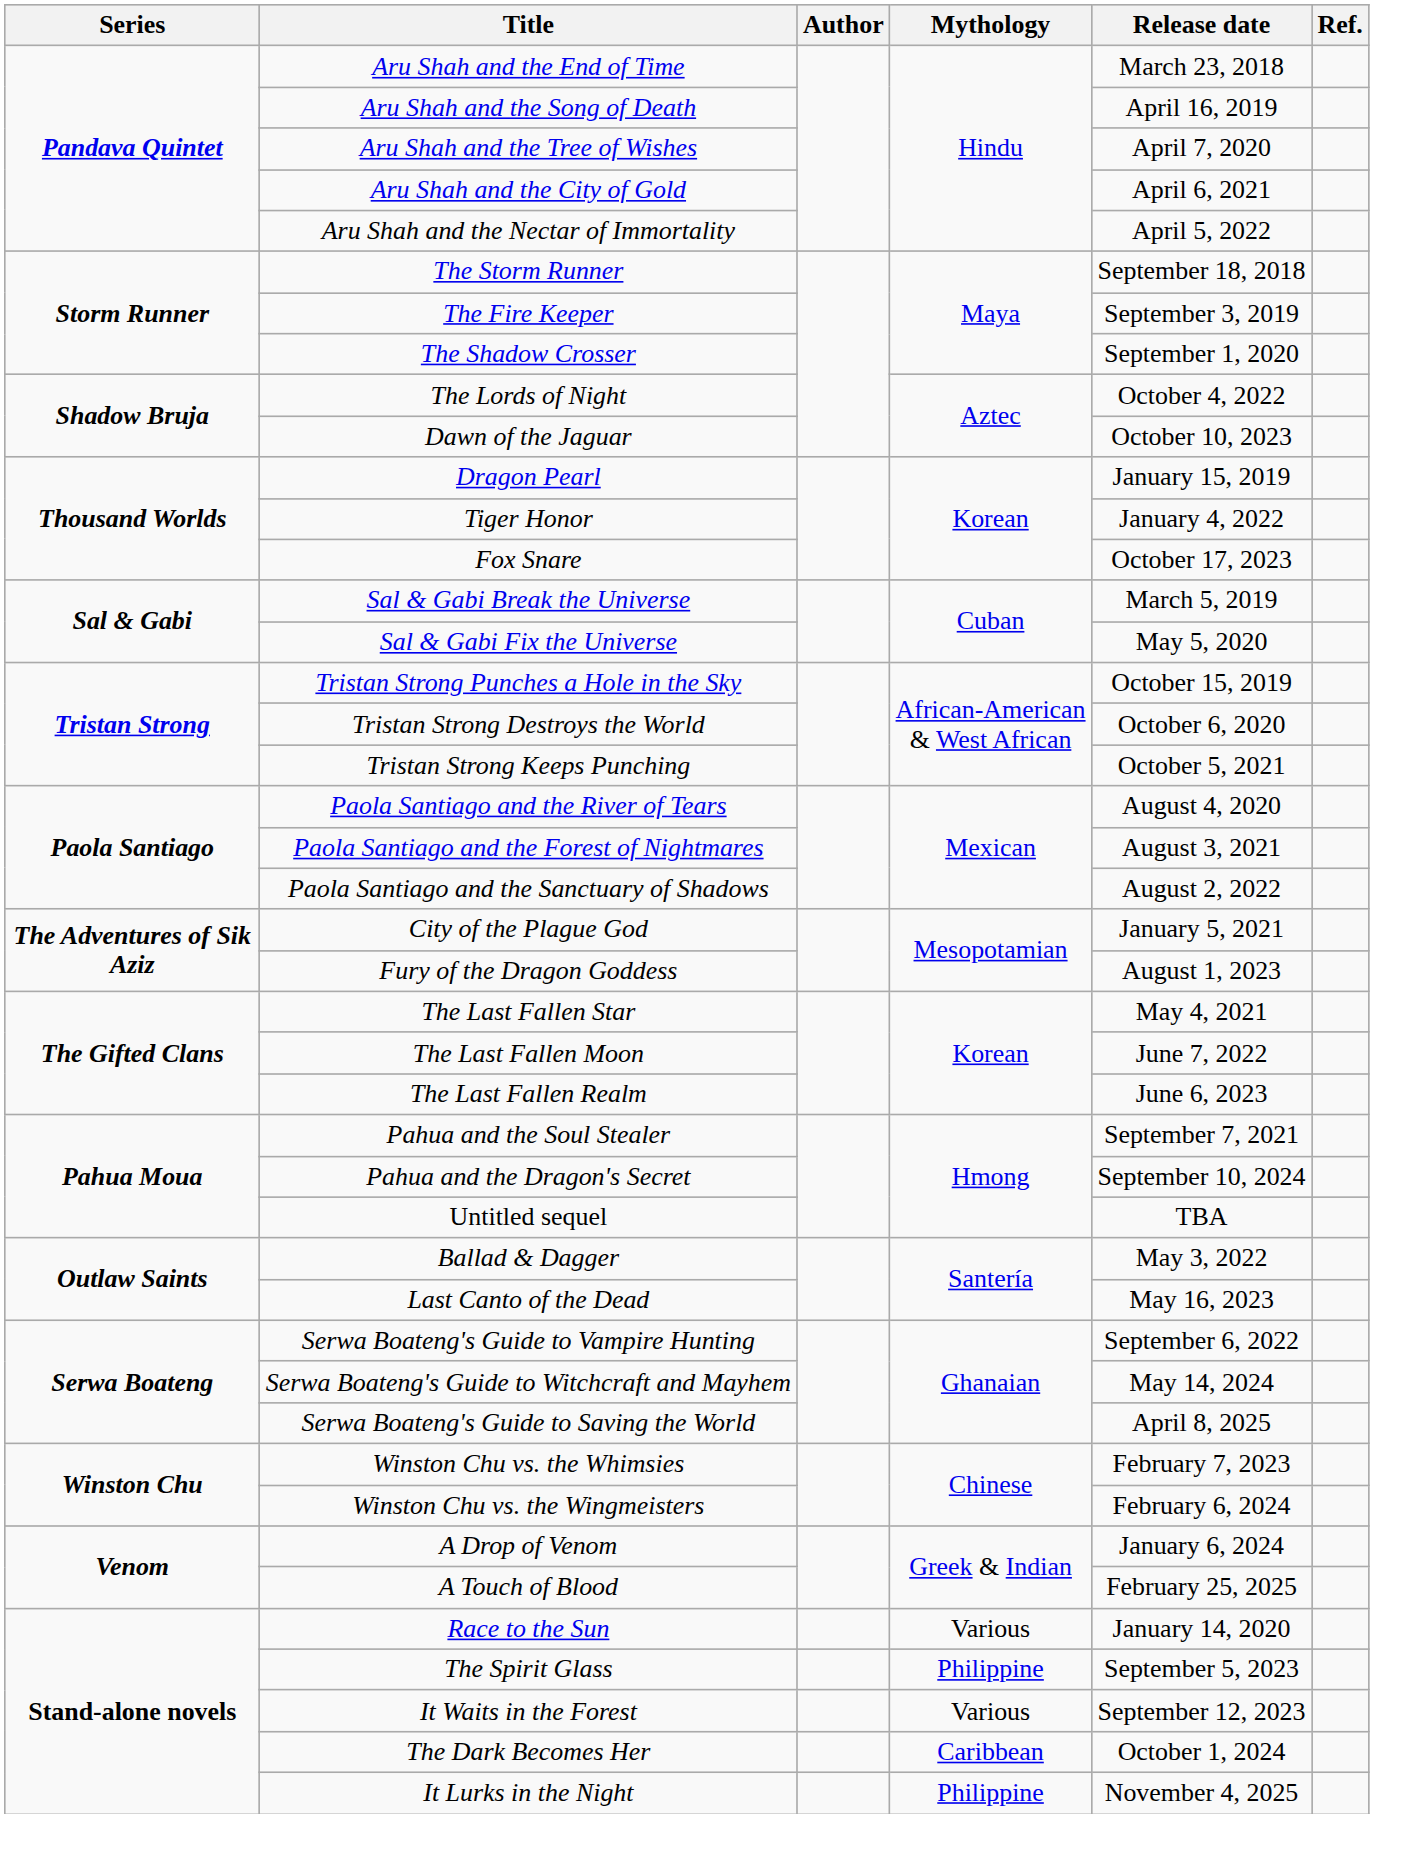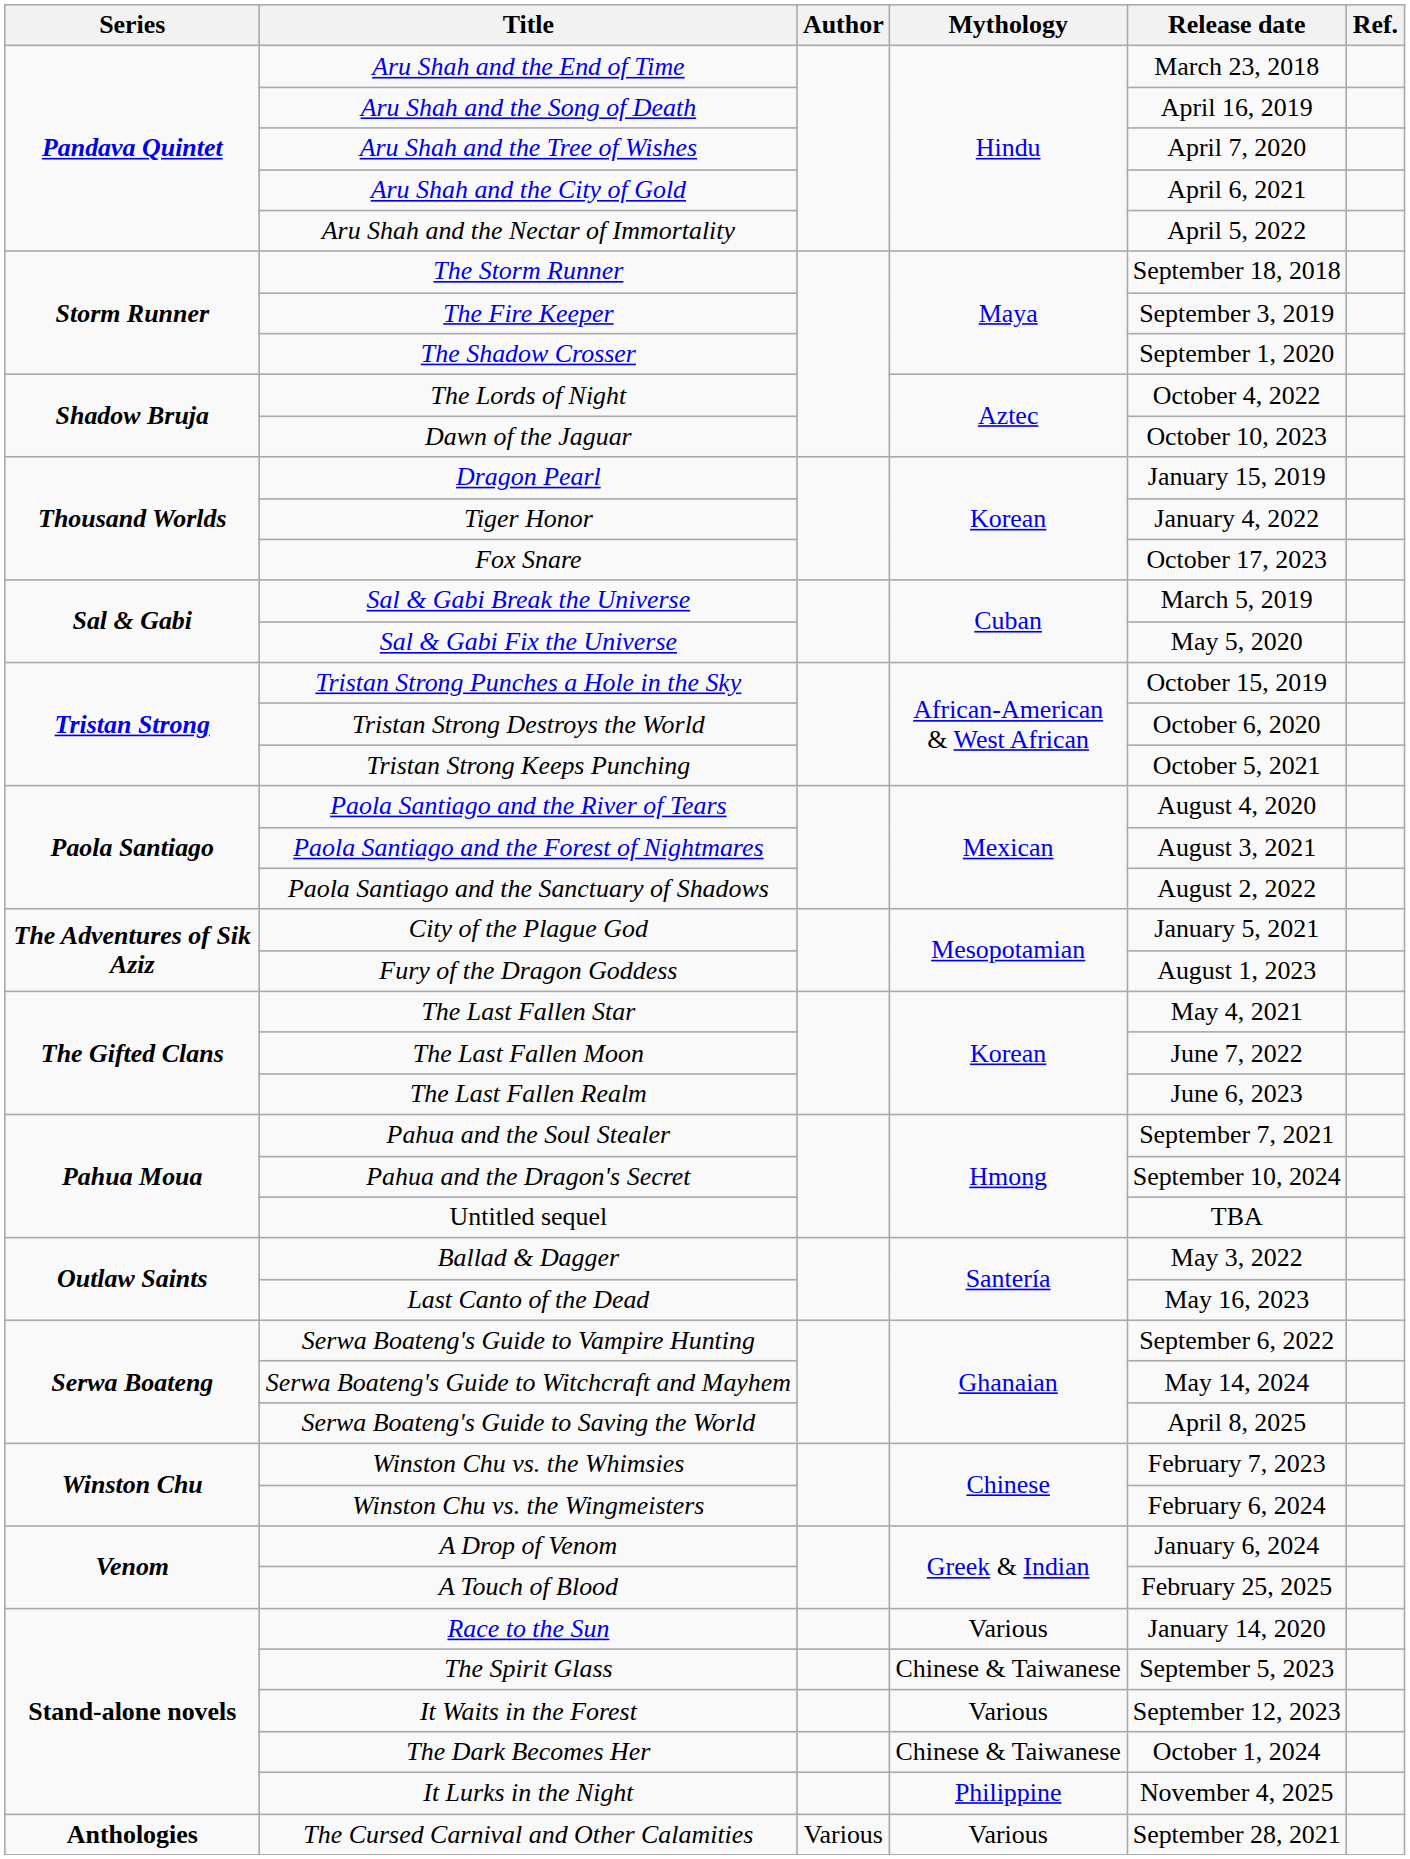The Spirit Glass | Mythology: Philippine -> Chinese & Taiwanese
The Dark Becomes Her | Mythology: Caribbean -> Chinese & Taiwanese
+ row: Anthologies | The Cursed Carnival and Other Calamities | Various | Various | September 28, 2021
